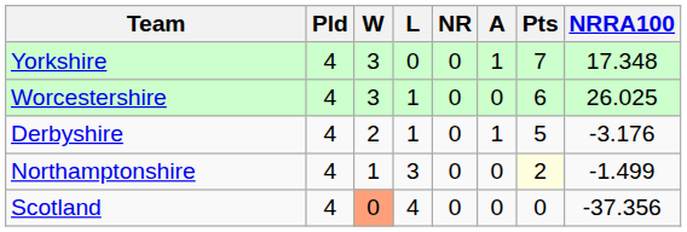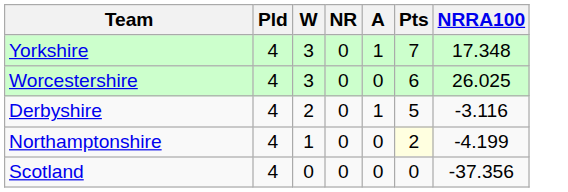- column: L | 0 | 1 | 1 | 3 | 4
Derbyshire | NRRA100: -3.176 -> -3.116
Northamptonshire | NRRA100: -1.499 -> -4.199
Scotland | W: lightsalmon background -> no background
